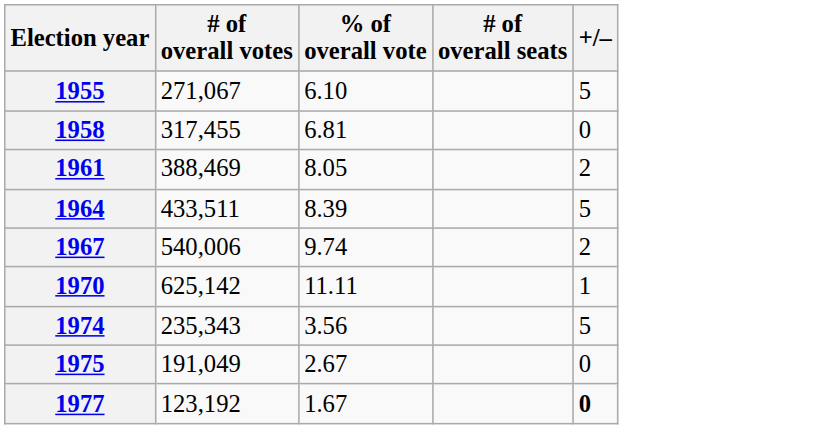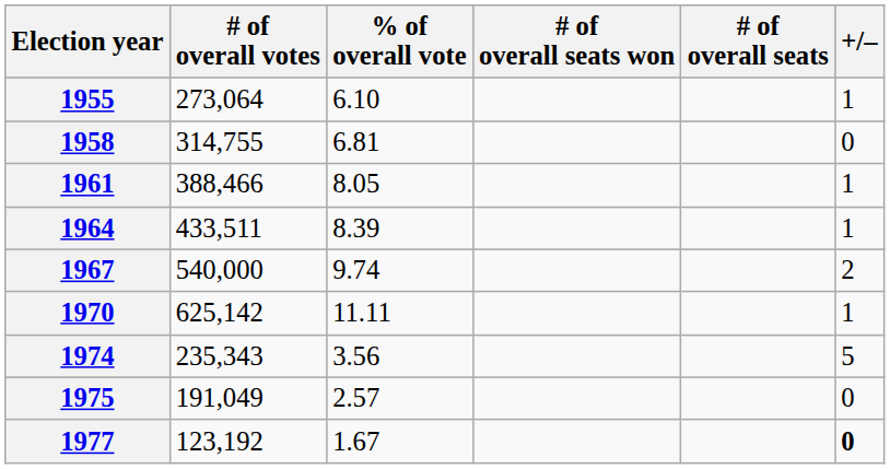+ column: # of overall seats won
1955 | # of overall votes: 271,067 -> 273,064
1955 | +/–: 5 -> 1
1958 | # of overall votes: 317,455 -> 314,755
1961 | # of overall votes: 388,469 -> 388,466
1961 | +/–: 2 -> 1
1964 | +/–: 5 -> 1
1967 | # of overall votes: 540,006 -> 540,000
1975 | % of overall vote: 2.67 -> 2.57
